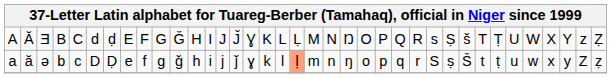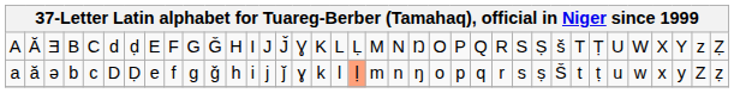A | column 27: s -> S
a | column 27: S -> s
